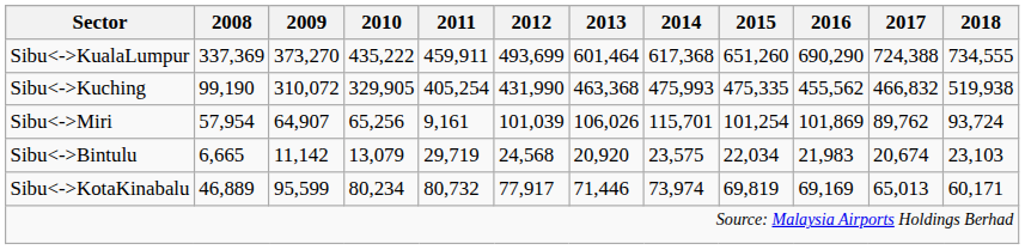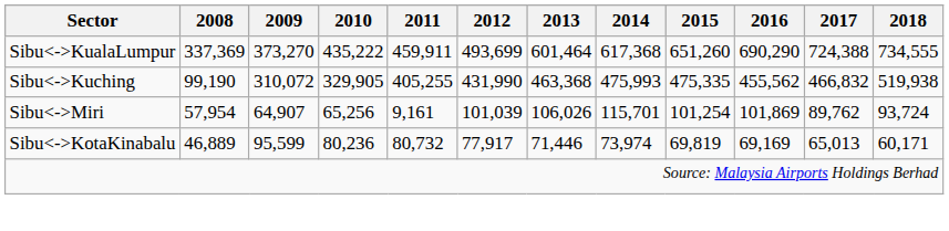SibuKuching | 2011: 405,254 -> 405,255
- row: SibuBintulu | 6,665 | 11,142 | 13,079 | 29,719 | 24,568 | 20,920 | 23,575 | 22,034 | 21,983 | 20,674 | 23,103
SibuKotaKinabalu | 2010: 80,234 -> 80,236
